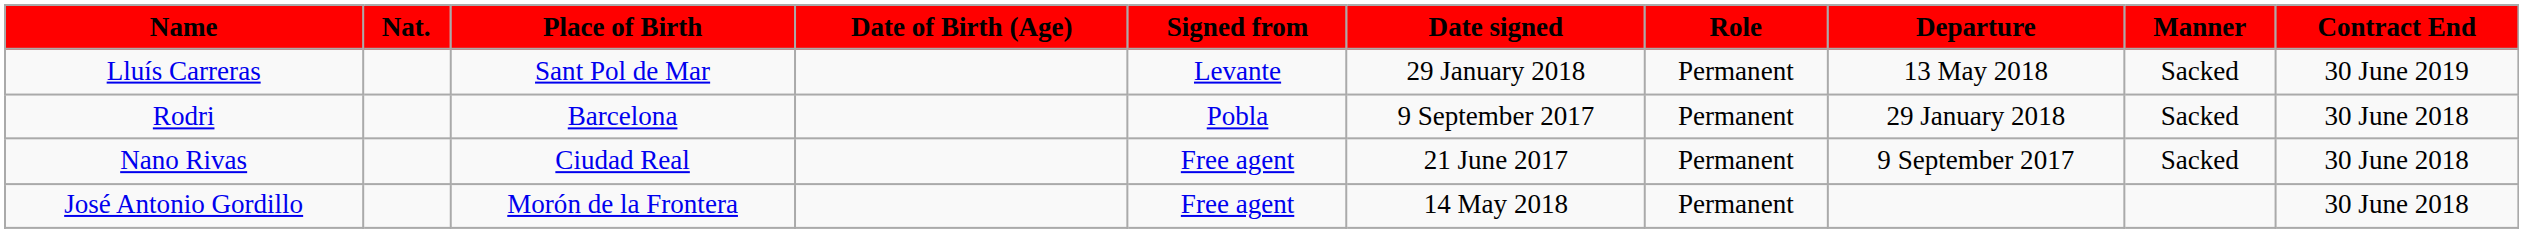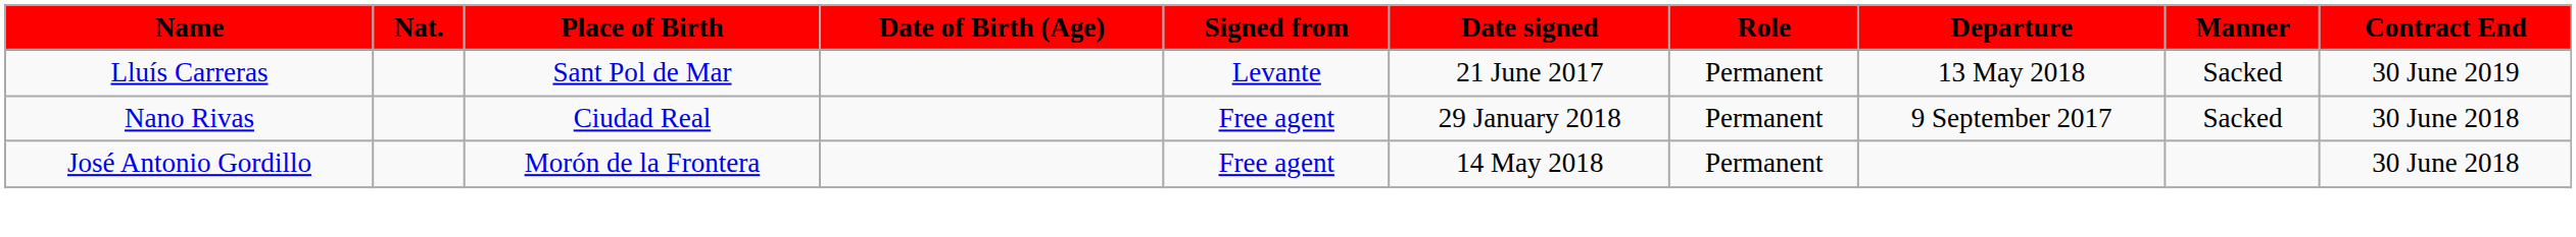Lluís Carreras | Date signed: 29 January 2018 -> 21 June 2017
- row: Rodri | Barcelona | Pobla | 9 September 2017 | Permanent | 29 January 2018 | Sacked | 30 June 2018
Nano Rivas | Date signed: 21 June 2017 -> 29 January 2018
